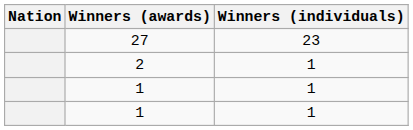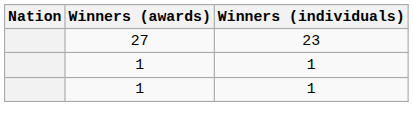- row: 2 | 1
